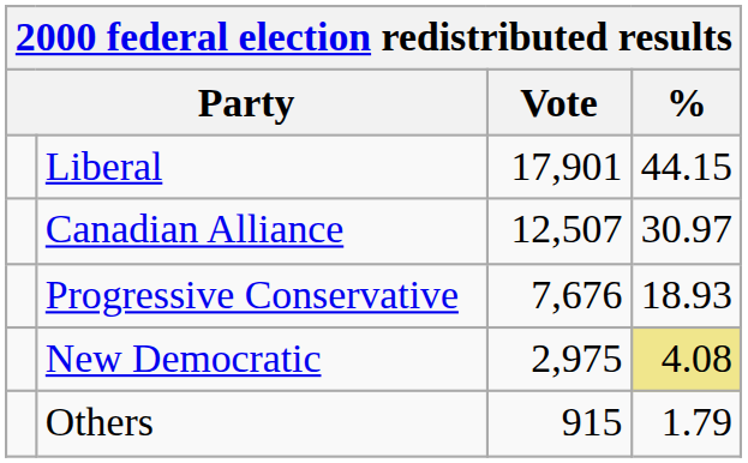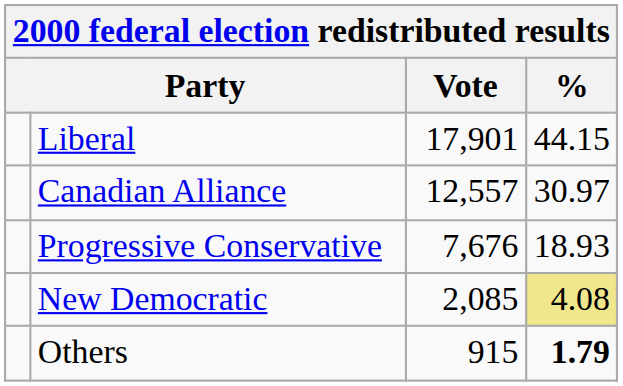Canadian Alliance | Vote: 12,507 -> 12,557
New Democratic | Vote: 2,975 -> 2,085
Others | %: normal -> bold
